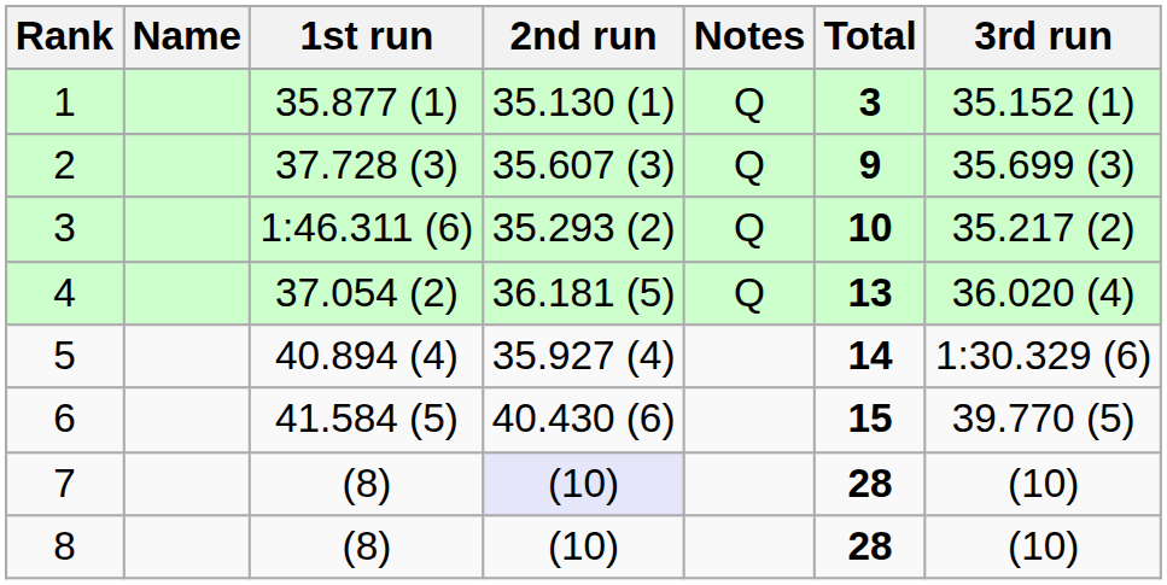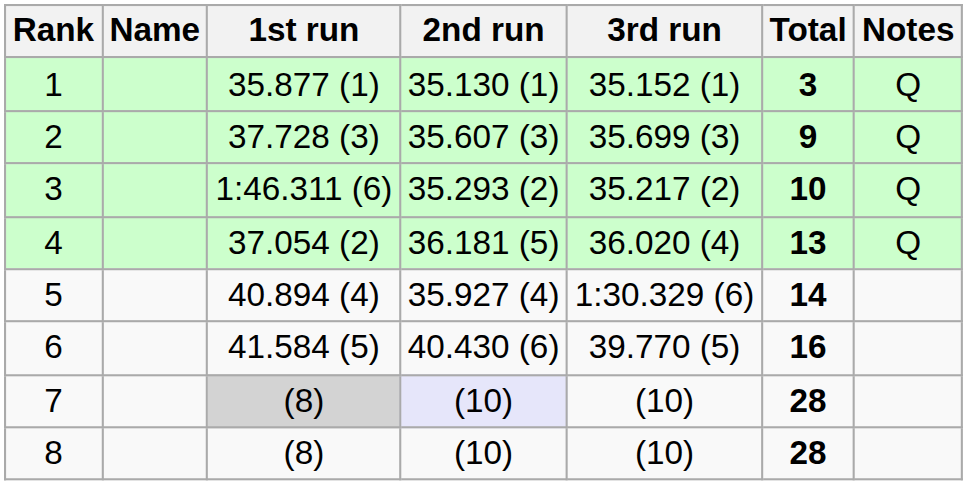columns swapped: 3rd run <-> Notes
6 | Total: 15 -> 16
7 | 1st run: no background -> lightgrey background
